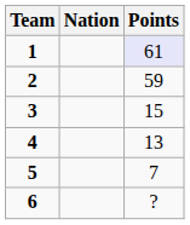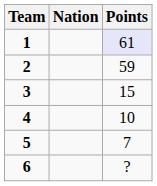4 | Points: 13 -> 10
